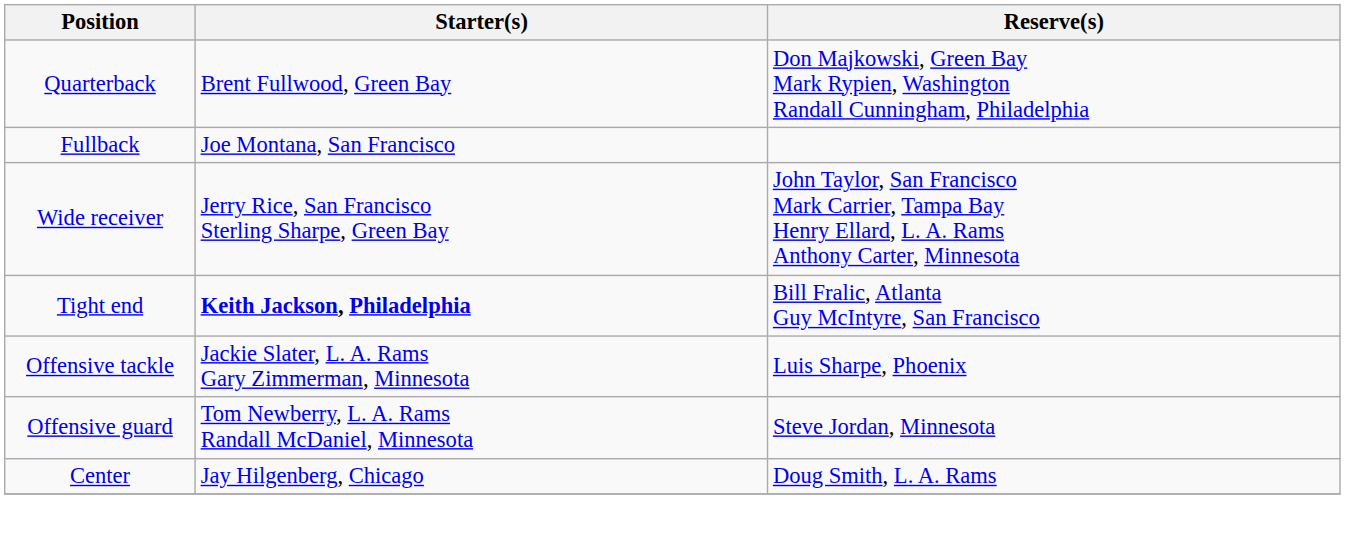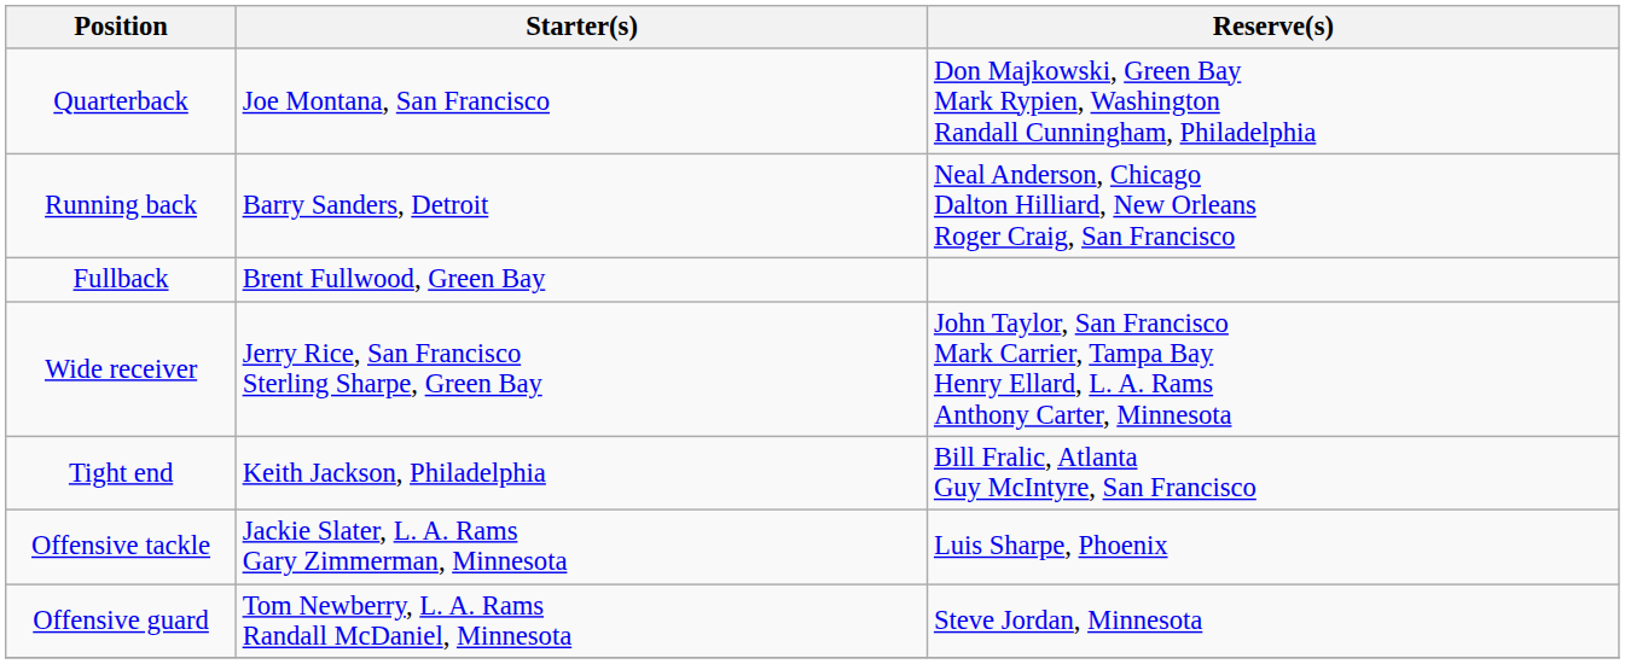Quarterback | Starter(s): Brent Fullwood, Green Bay -> Joe Montana, San Francisco
+ row: Running back | Barry Sanders, Detroit | Neal Anderson, Chicago Dalton Hilliard, New Orleans Roger Craig, San Francisco
Fullback | Starter(s): Joe Montana, San Francisco -> Brent Fullwood, Green Bay
Tight end | Starter(s): bold -> normal
- row: Center | Jay Hilgenberg, Chicago | Doug Smith, L. A. Rams
